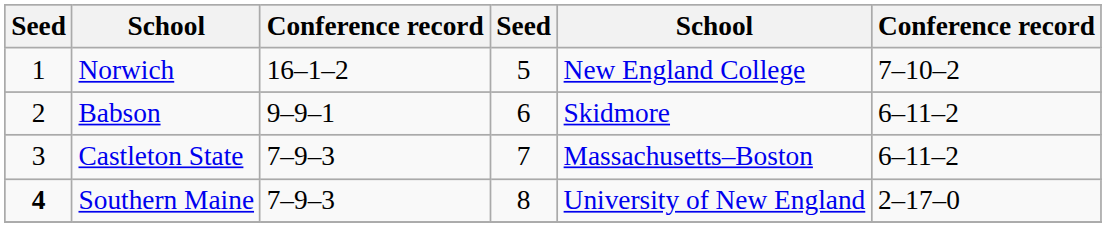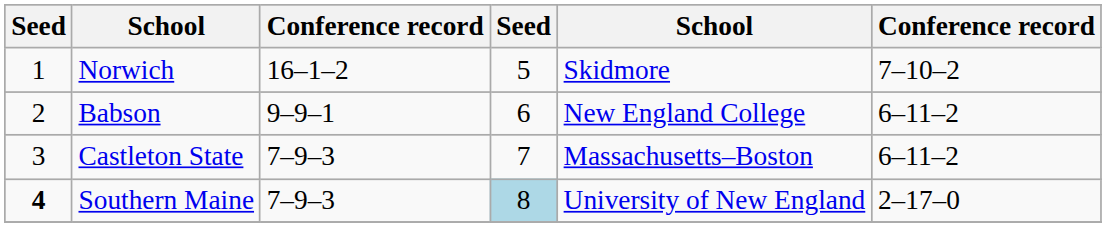Norwich | column 5: New England College -> Skidmore
Babson | column 5: Skidmore -> New England College
Southern Maine | column 4: no background -> lightblue background
